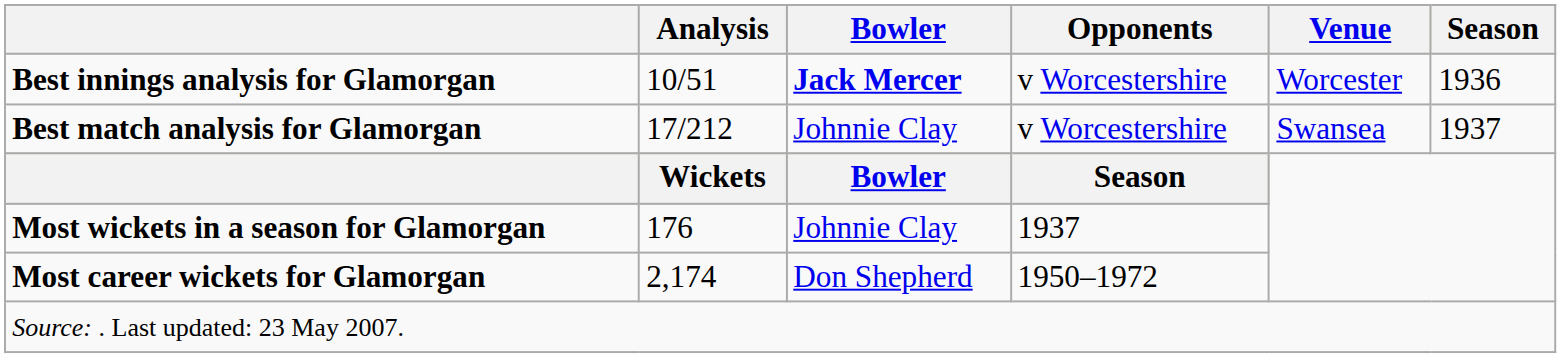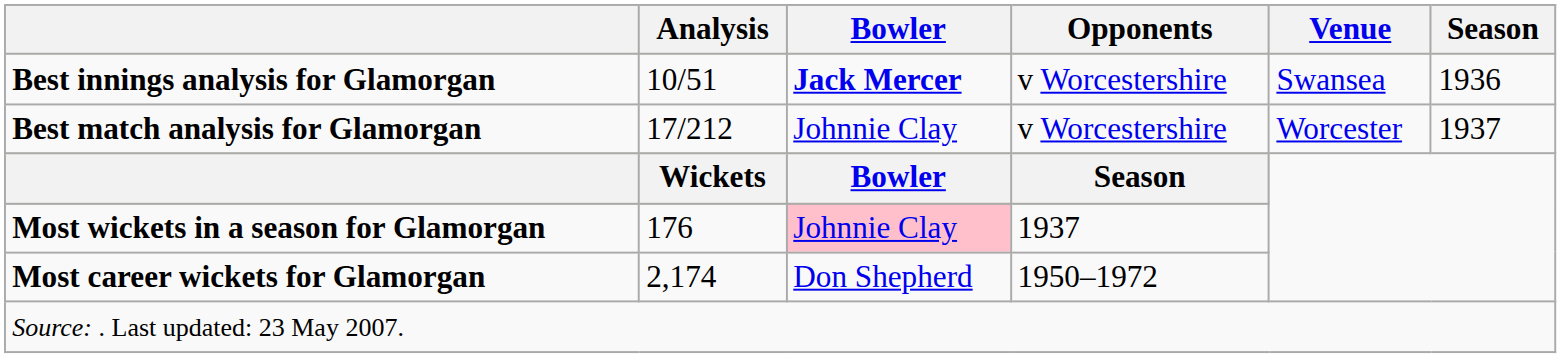Best innings analysis for Glamorgan | Venue: Worcester -> Swansea
Best match analysis for Glamorgan | Venue: Swansea -> Worcester
Most wickets in a season for Glamorgan | Bowler: no background -> pink background
